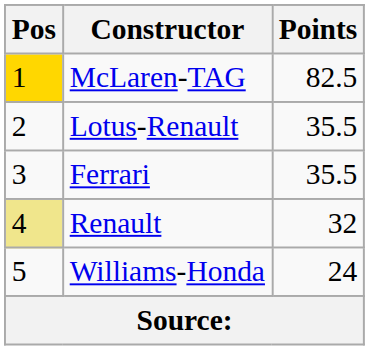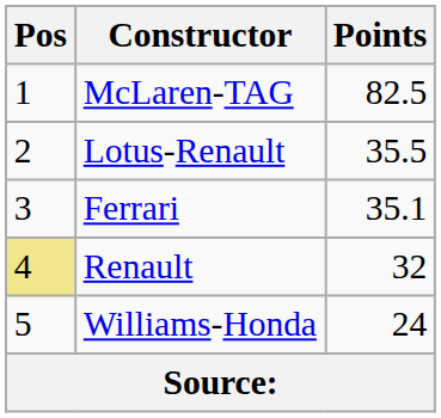McLaren-TAG | Pos: gold background -> no background
Ferrari | Points: 35.5 -> 35.1
